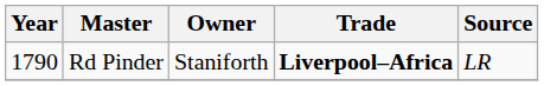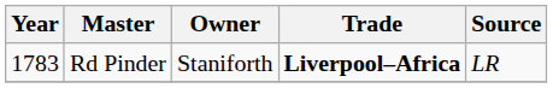Rd Pinder | Year: 1790 -> 1783
